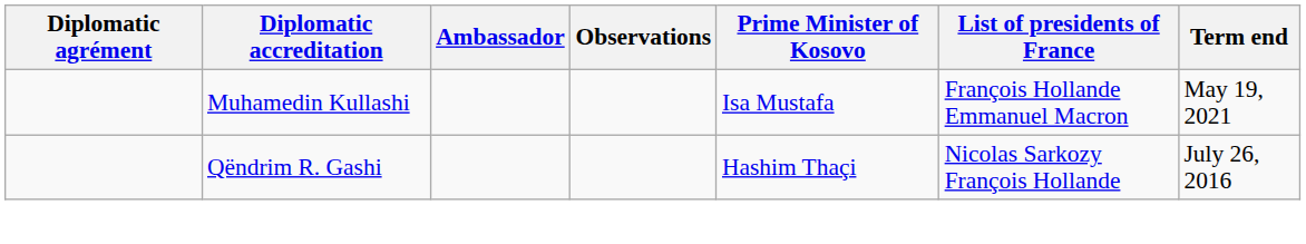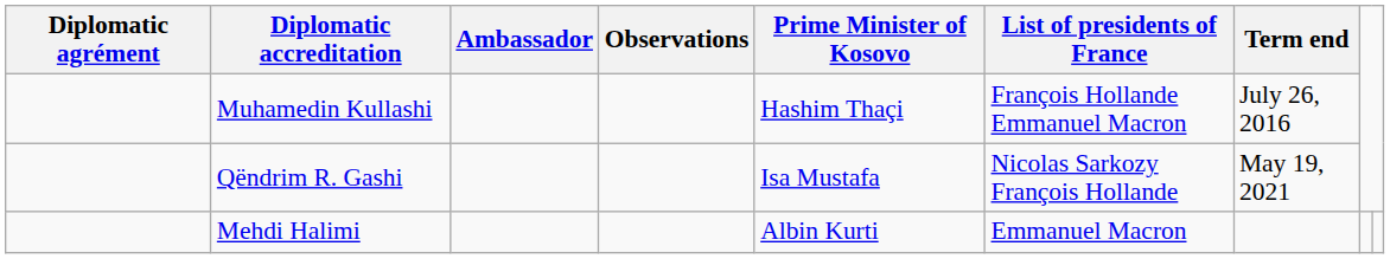Muhamedin Kullashi | Prime Minister of Kosovo: Isa Mustafa -> Hashim Thaçi
Muhamedin Kullashi | Term end: May 19, 2021 -> July 26, 2016
Qëndrim R. Gashi | Prime Minister of Kosovo: Hashim Thaçi -> Isa Mustafa
Qëndrim R. Gashi | Term end: July 26, 2016 -> May 19, 2021
+ row: Mehdi Halimi | Albin Kurti | Emmanuel Macron
